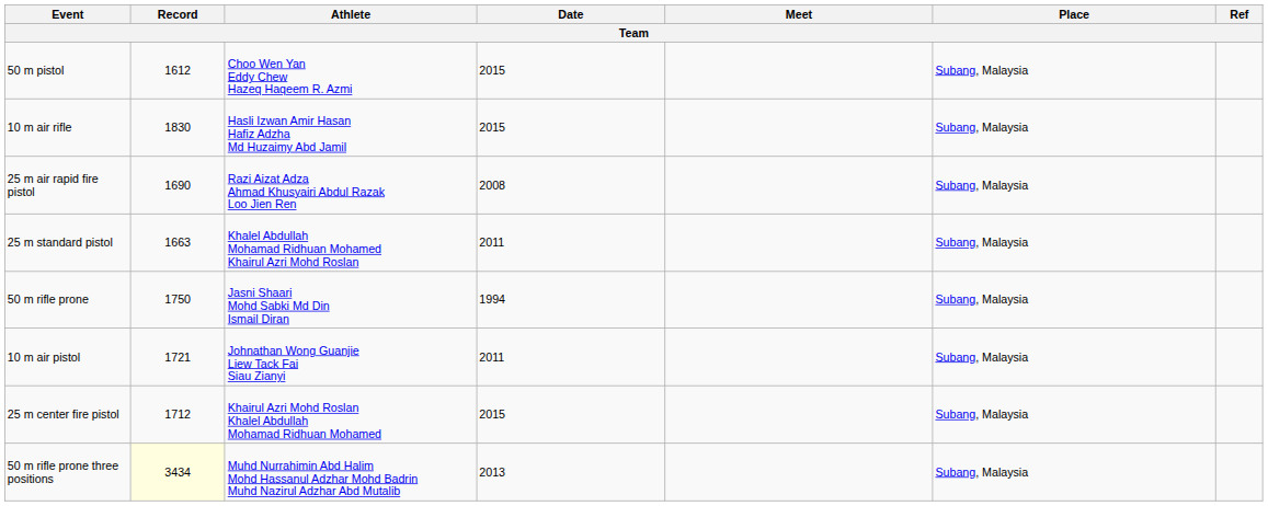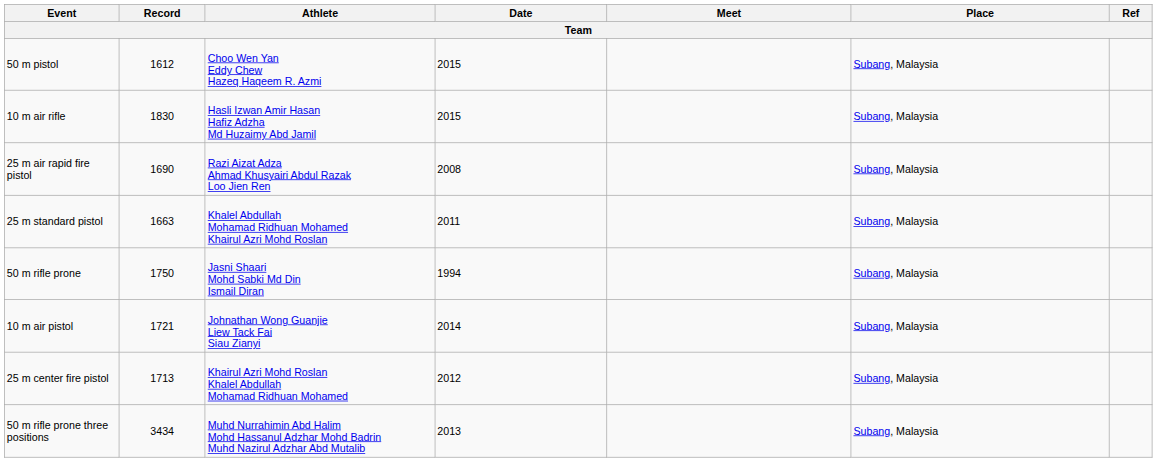10 m air pistol | Date: 2011 -> 2014
25 m center fire pistol | Record: 1712 -> 1713
25 m center fire pistol | Date: 2015 -> 2012
50 m rifle prone three positions | Record: lightyellow background -> no background
